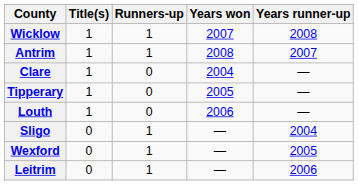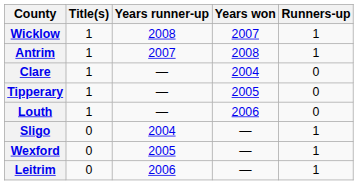columns swapped: Runners-up <-> Years runner-up
